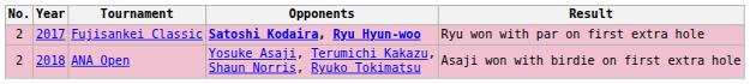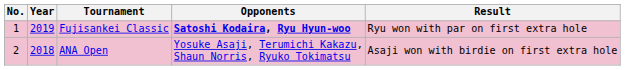Fujisankei Classic | No.: 2 -> 1
Fujisankei Classic | Year: 2017 -> 2019
